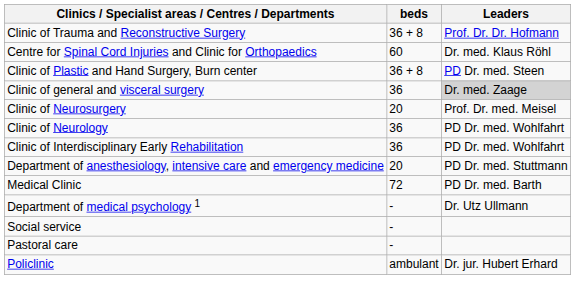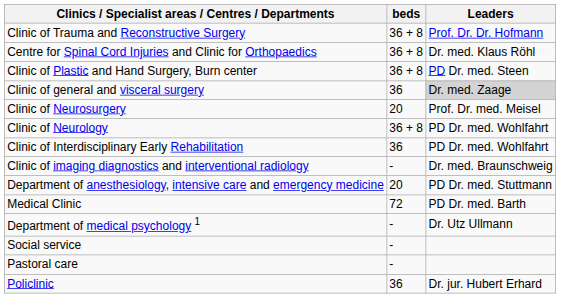Centre for Spinal Cord Injuries and Clinic for Orthopaedics | beds: 60 -> 36 + 8
Clinic of Neurology | beds: 36 -> 36 + 8
+ row: Clinic of imaging diagnostics and interventional radiology | - | Dr. med. Braunschweig
Policlinic | beds: ambulant -> 36
